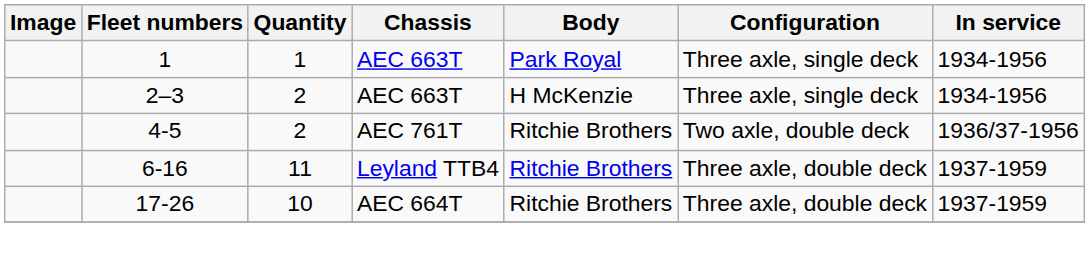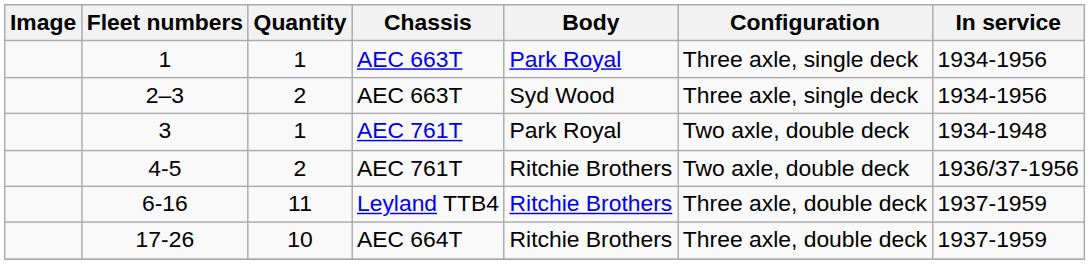2–3 | Body: H McKenzie -> Syd Wood
+ row: 3 | 1 | AEC 761T | Park Royal | Two axle, double deck | 1934-1948
